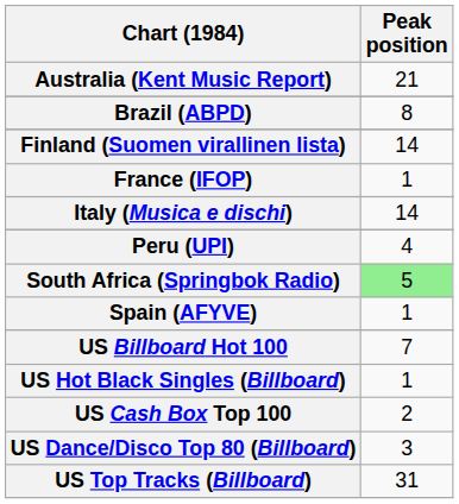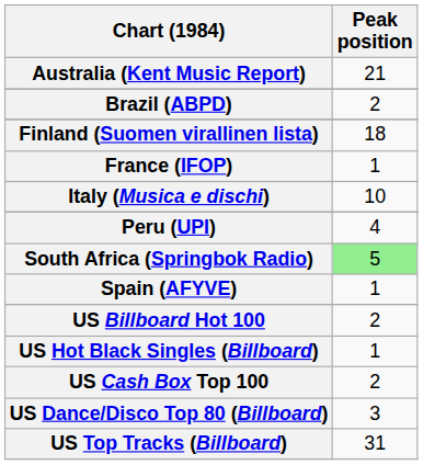Brazil (ABPD) | Peak position: 8 -> 2
Finland (Suomen virallinen lista) | Peak position: 14 -> 18
Italy (Musica e dischi) | Peak position: 14 -> 10
US Billboard Hot 100 | Peak position: 7 -> 2
